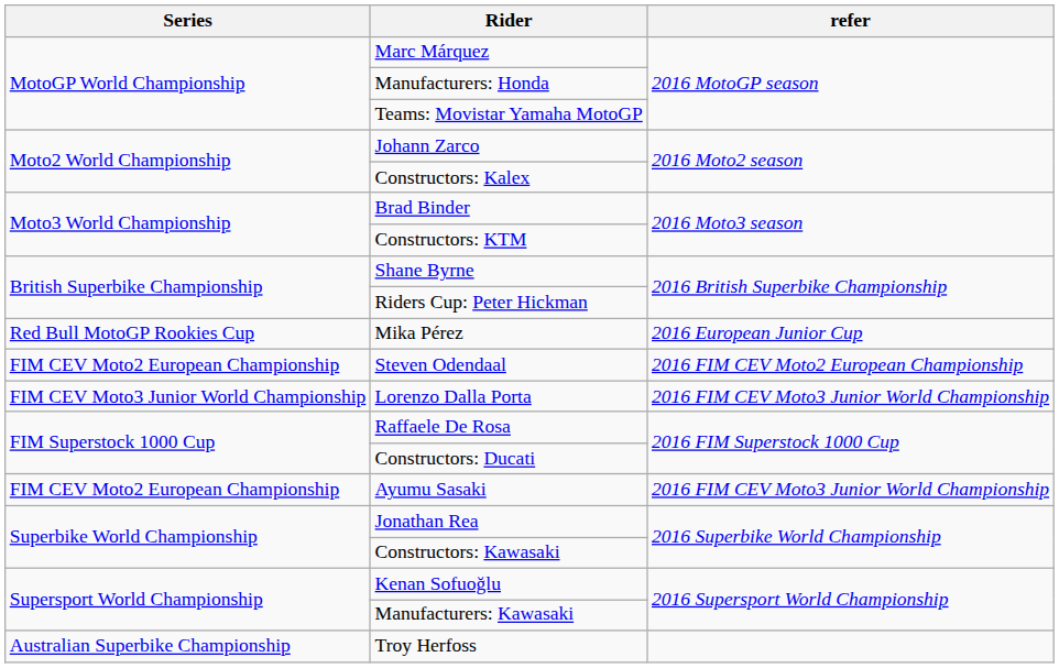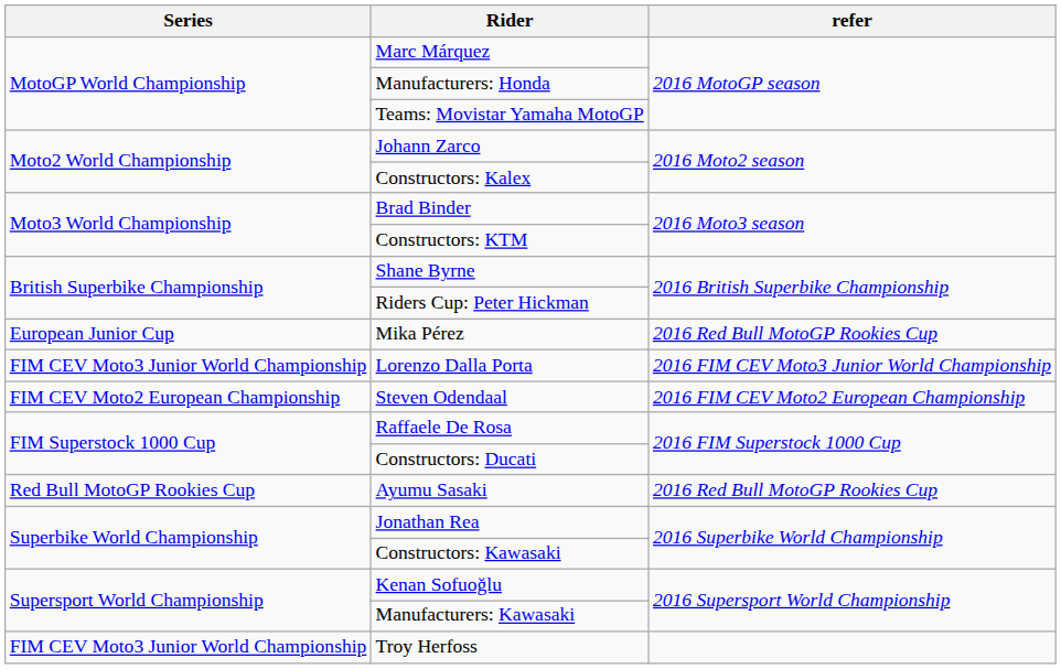Mika Pérez | Series: Red Bull MotoGP Rookies Cup -> European Junior Cup
Mika Pérez | refer: 2016 European Junior Cup -> 2016 Red Bull MotoGP Rookies Cup
rows swapped: Steven Odendaal <-> Lorenzo Dalla Porta
Ayumu Sasaki | Series: FIM CEV Moto2 European Championship -> Red Bull MotoGP Rookies Cup
Ayumu Sasaki | refer: 2016 FIM CEV Moto3 Junior World Championship -> 2016 Red Bull MotoGP Rookies Cup
Troy Herfoss | Series: Australian Superbike Championship -> FIM CEV Moto3 Junior World Championship
